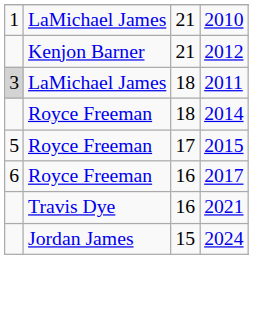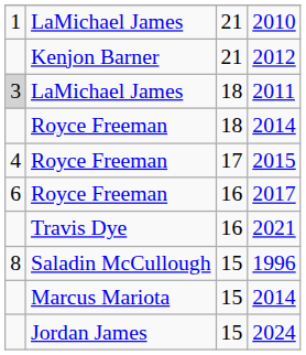2015 | column 1: 5 -> 4
+ row: 8 | Saladin McCullough | 15 | 1996
+ row: Marcus Mariota | 15 | 2014
